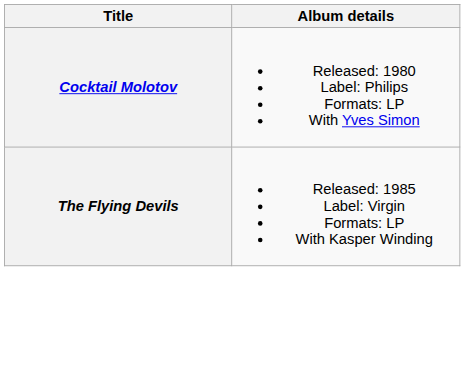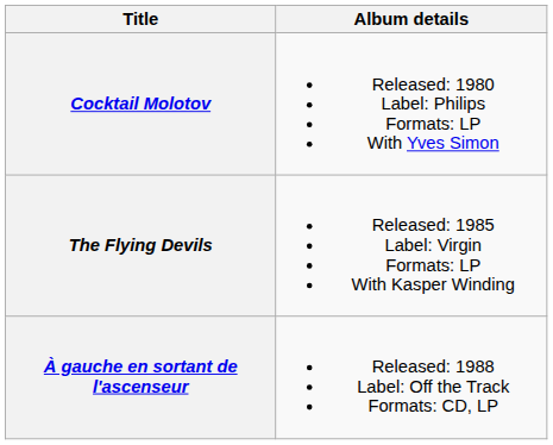+ row: À gauche en sortant de l'ascenseur | Released: 1988 Label: Off the Track Formats: CD, LP
